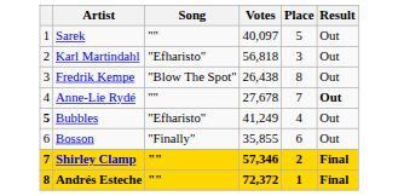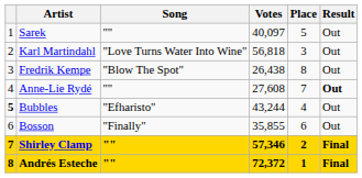Karl Martindahl | Song: "Efharisto" -> "Love Turns Water Into Wine"
Anne-Lie Rydé | Votes: 27,678 -> 27,608
Bubbles | Votes: 41,249 -> 43,244
